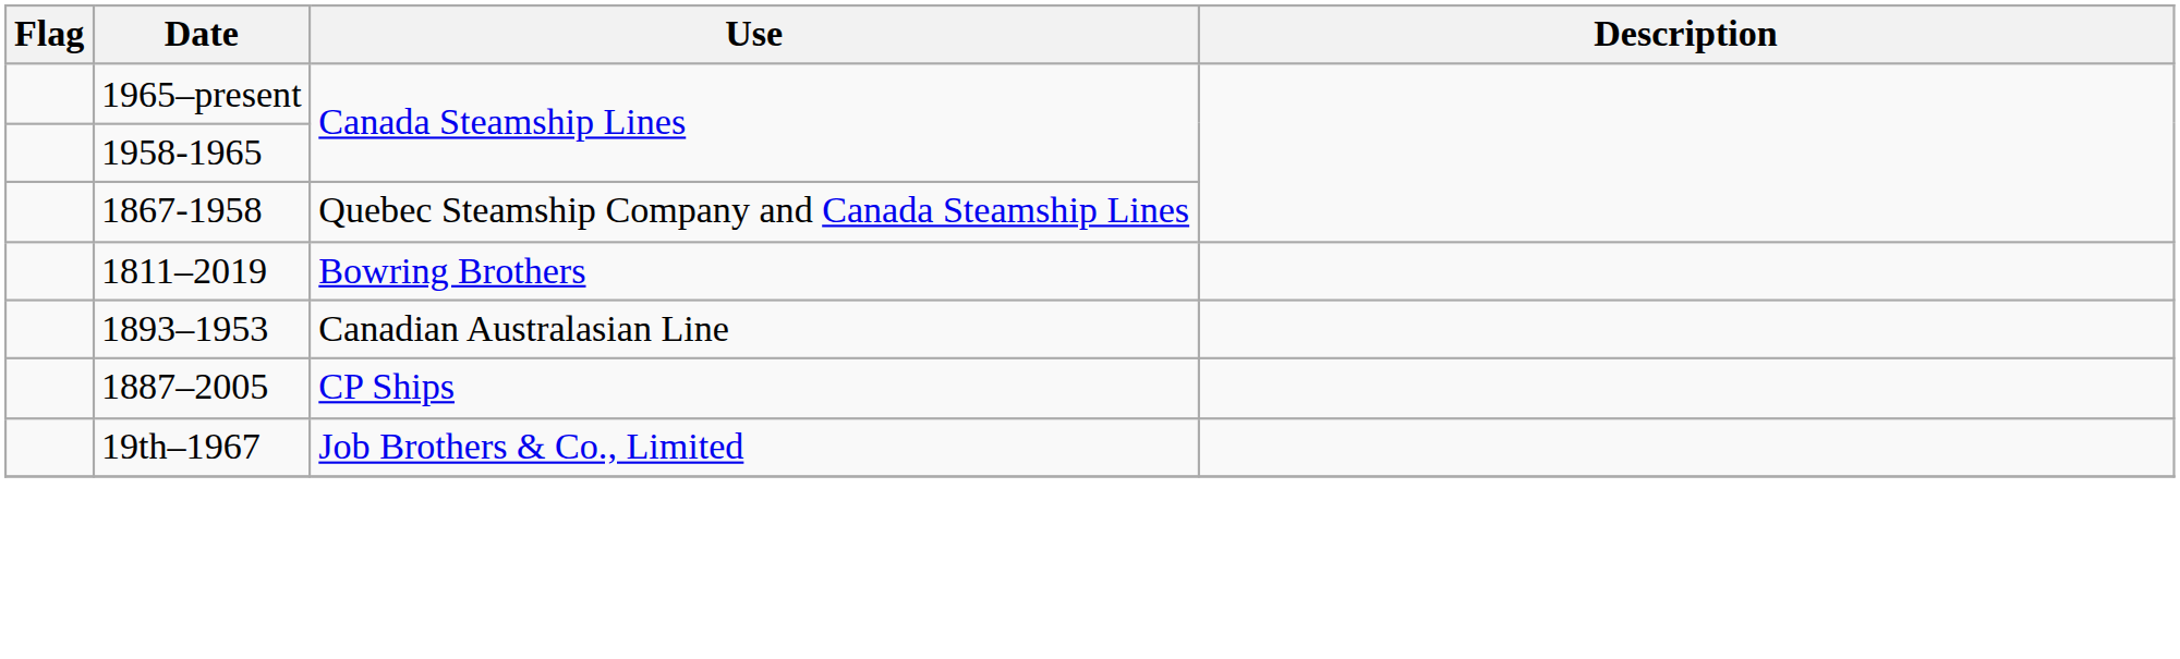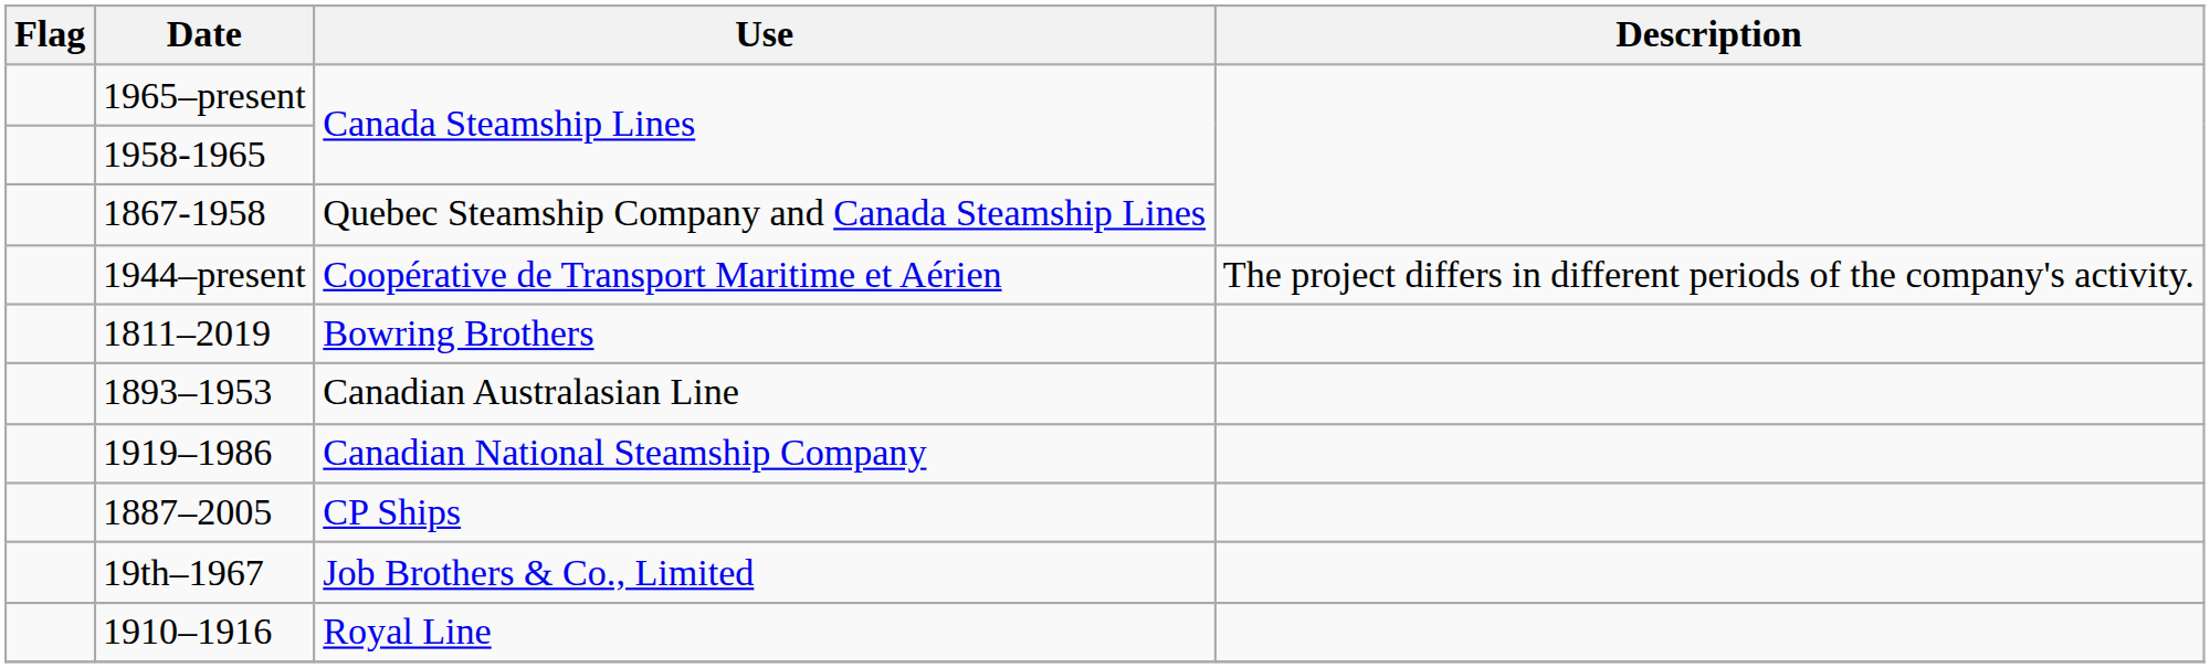+ row: 1944–present | Coopérative de Transport Maritime et Aérien | The project differs in different periods of the company's activity.
+ row: 1919–1986 | Canadian National Steamship Company
+ row: 1910–1916 | Royal Line
